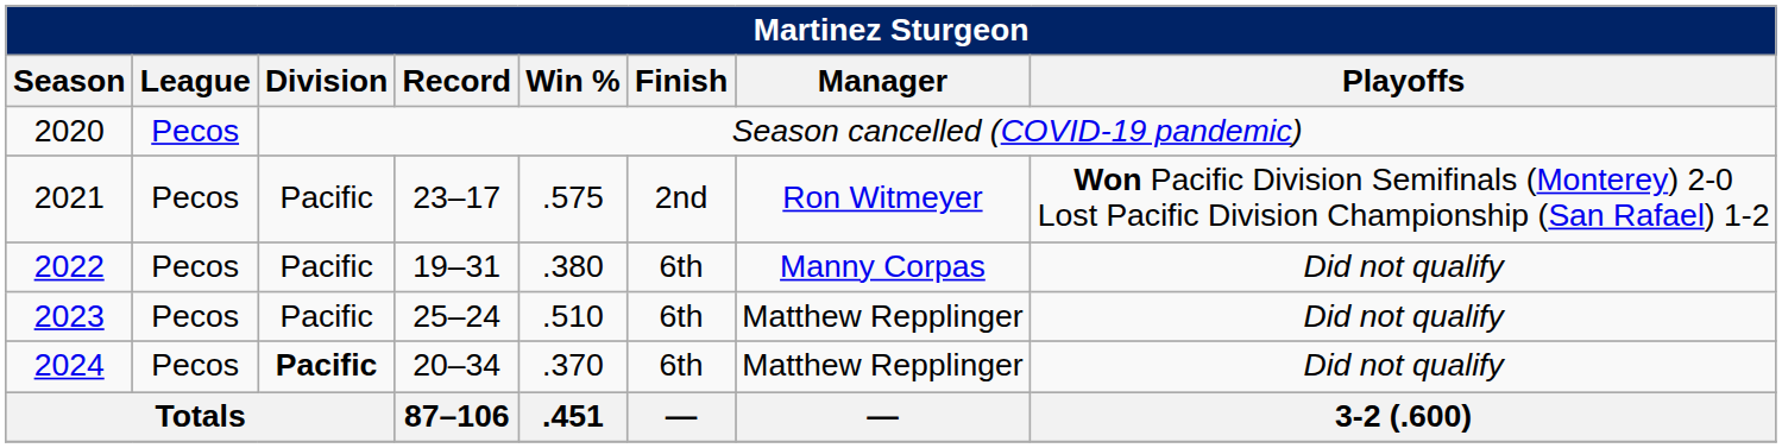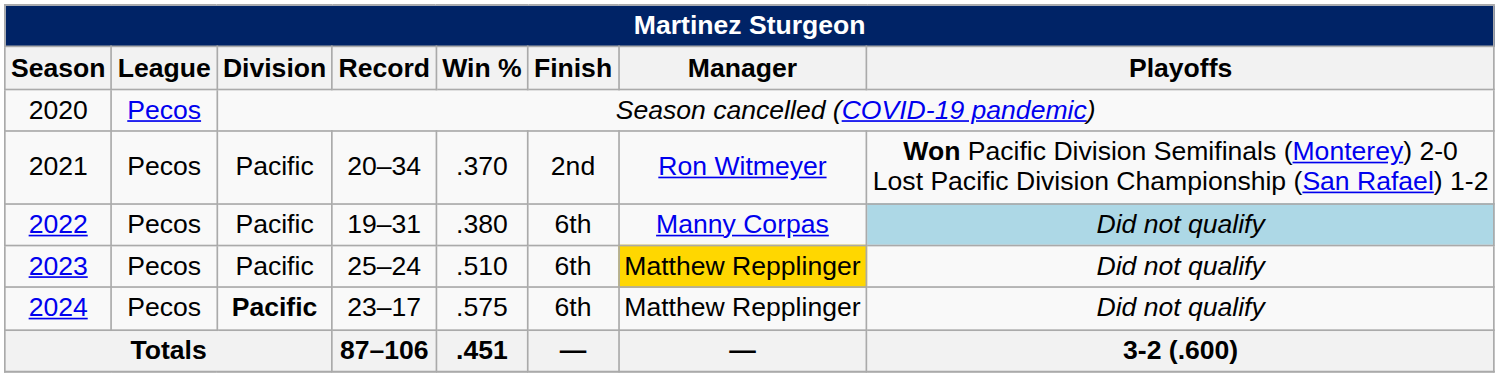2021 | Record: 23–17 -> 20–34
2021 | Win %: .575 -> .370
2022 | Playoffs: no background -> lightblue background
2023 | Manager: no background -> gold background
2024 | Record: 20–34 -> 23–17
2024 | Win %: .370 -> .575
